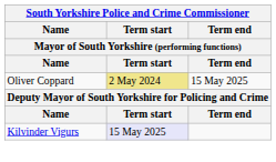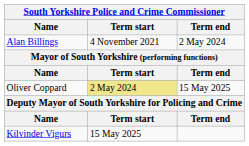+ row: Alan Billings | 4 November 2021 | 2 May 2024
Kilvinder Vigurs | Term start: lavender background -> no background
